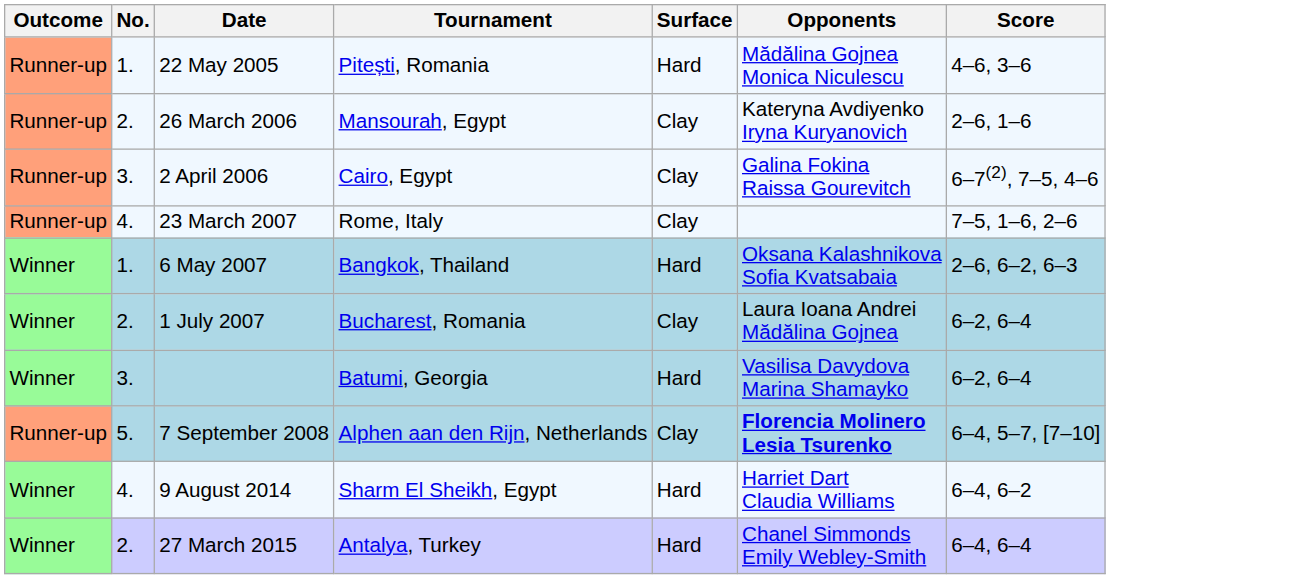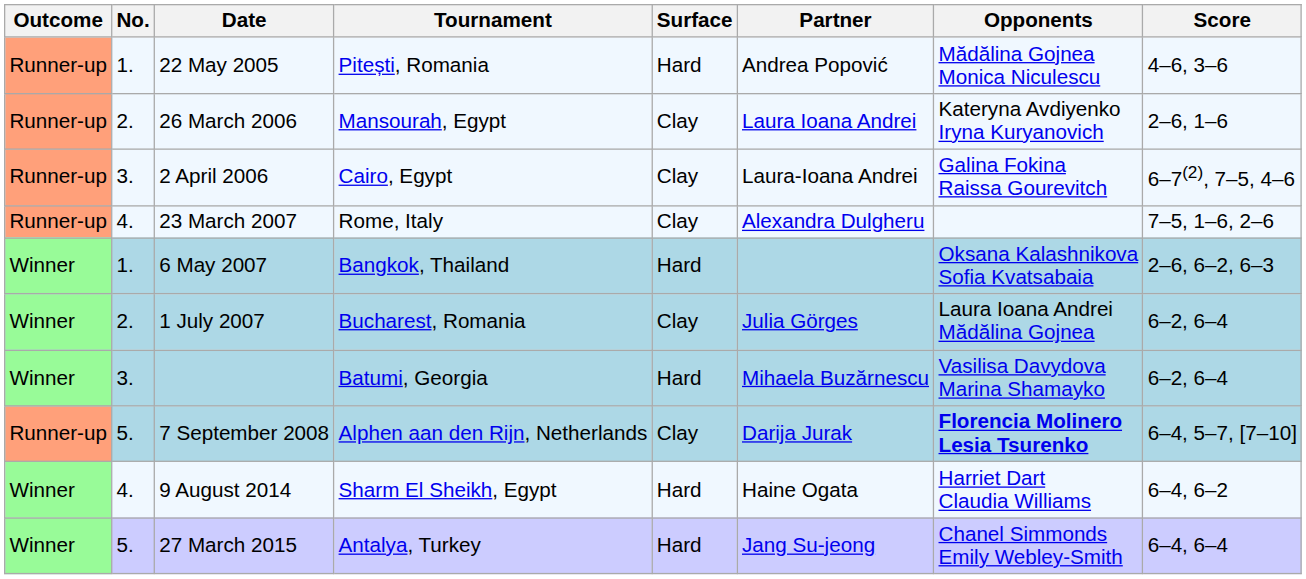+ column: Partner | Andrea Popović | Laura Ioana Andrei | Laura-Ioana Andrei | Alexandra Dulgheru | Julia Görges | Mihaela Buzărnescu | Darija Jurak | Haine Ogata | Jang Su-jeong
27 March 2015 | No.: 2. -> 5.
